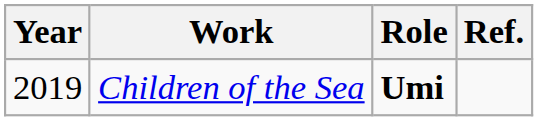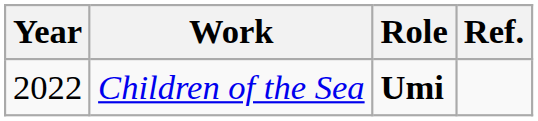Children of the Sea | Year: 2019 -> 2022
